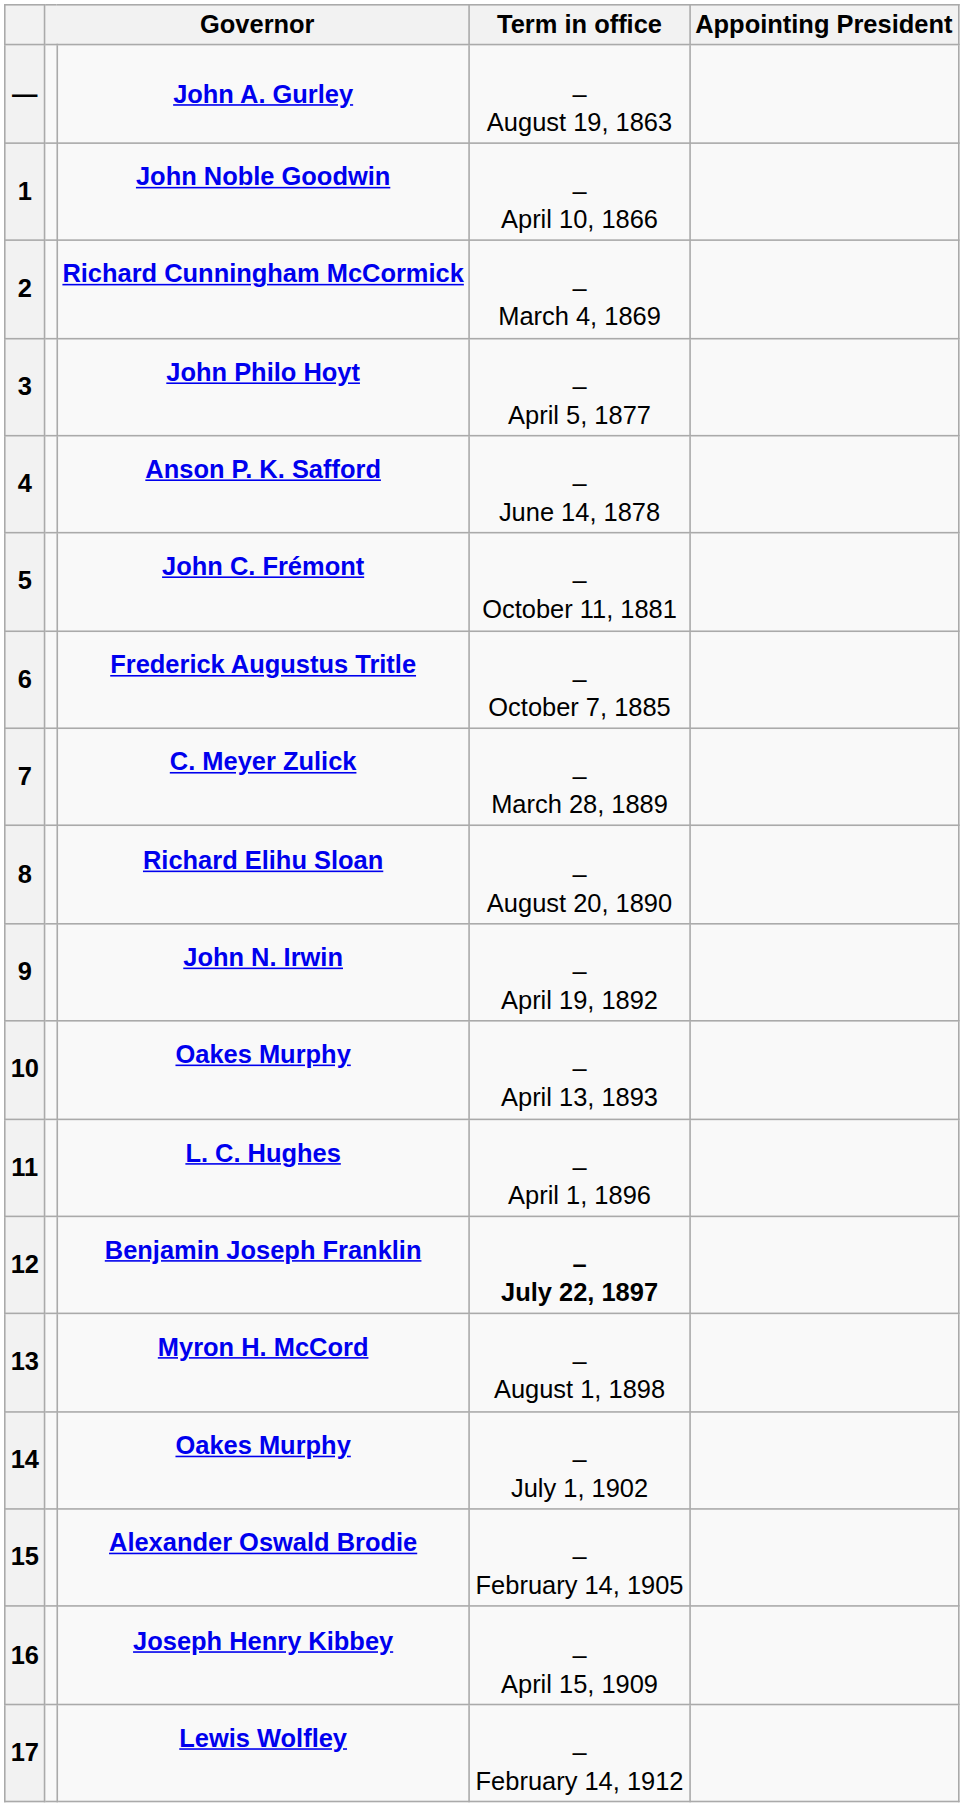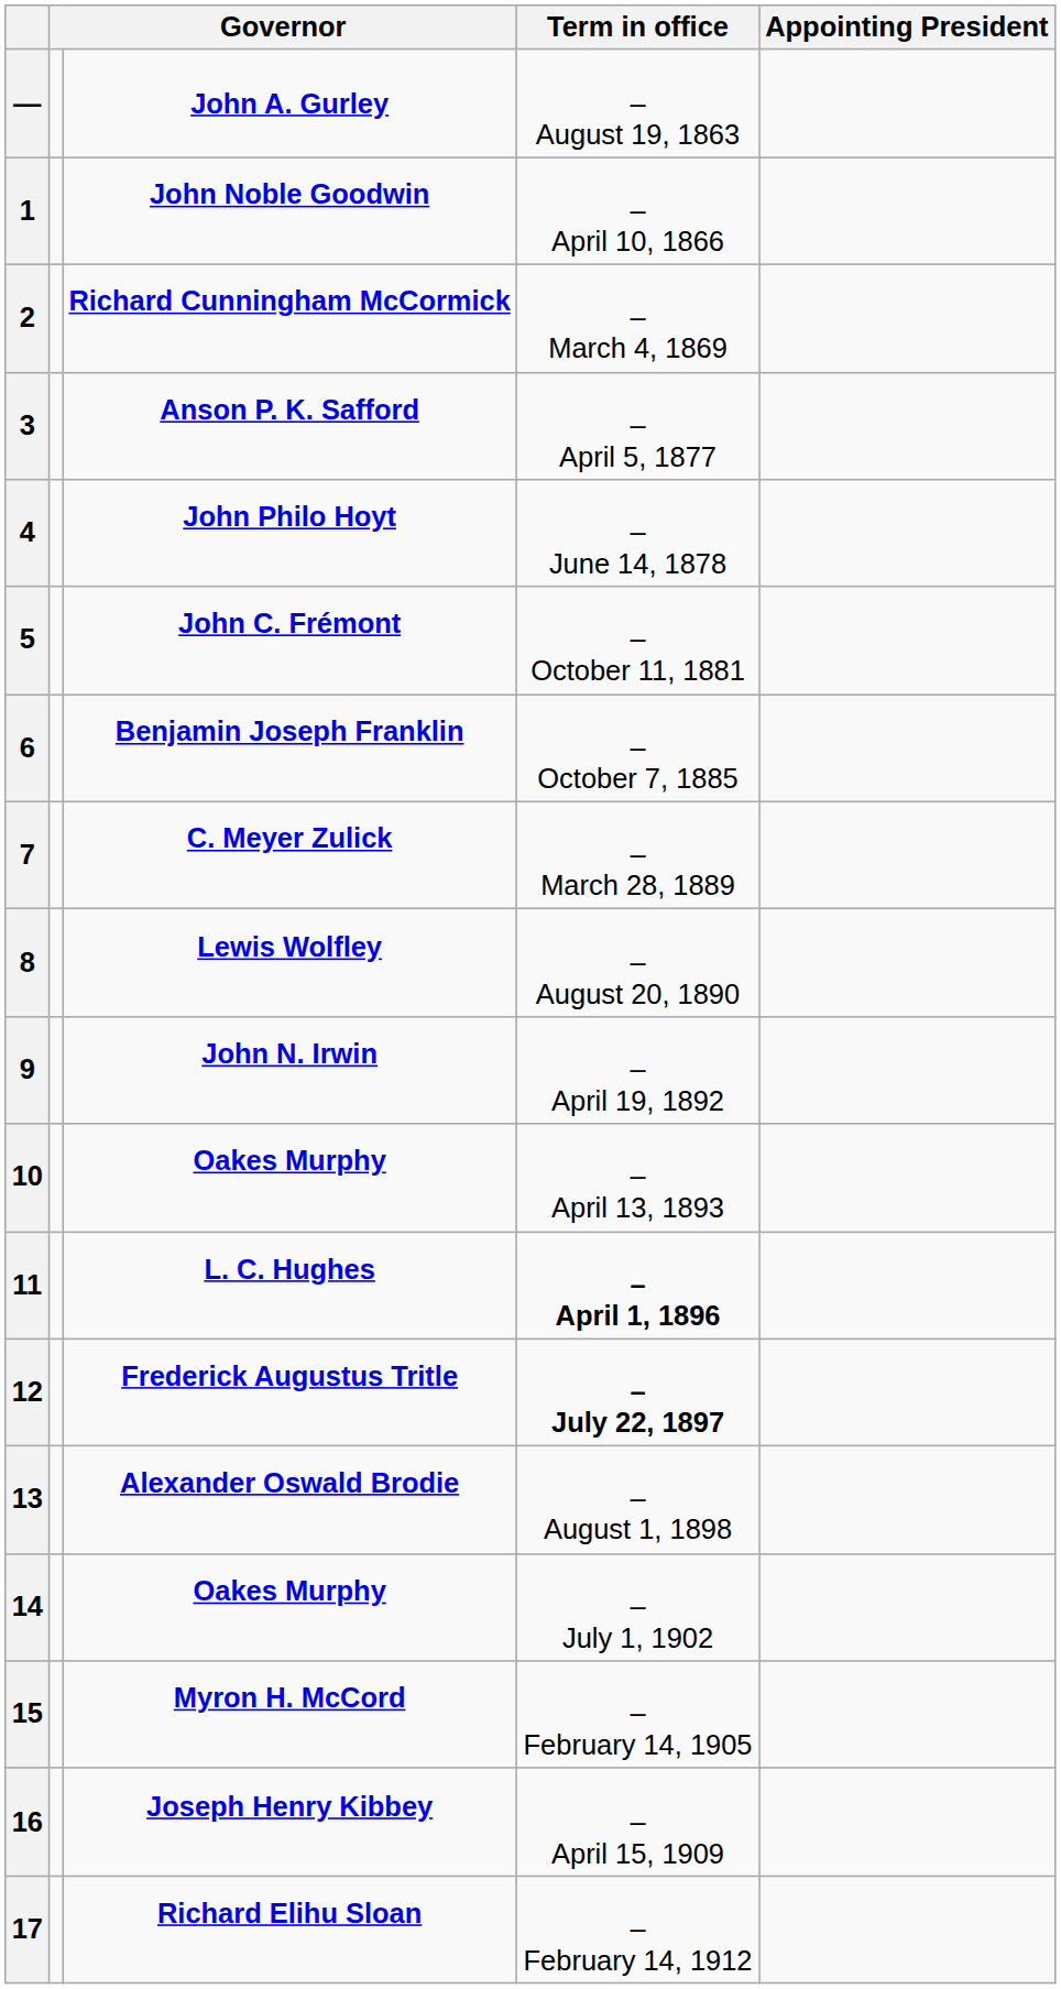3 | column 3: John Philo Hoyt -> Anson P. K. Safford
4 | column 3: Anson P. K. Safford -> John Philo Hoyt
6 | column 3: Frederick Augustus Tritle -> Benjamin Joseph Franklin
8 | column 3: Richard Elihu Sloan -> Lewis Wolfley
11 | Term in office: normal -> bold
12 | column 3: Benjamin Joseph Franklin -> Frederick Augustus Tritle
13 | column 3: Myron H. McCord -> Alexander Oswald Brodie
15 | column 3: Alexander Oswald Brodie -> Myron H. McCord
17 | column 3: Lewis Wolfley -> Richard Elihu Sloan
